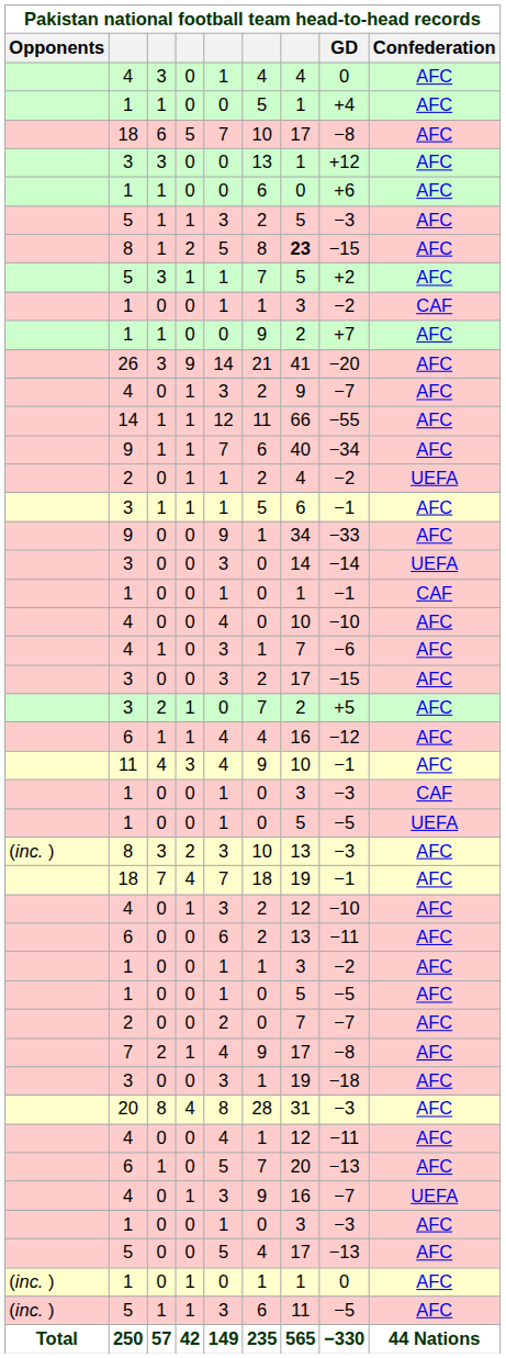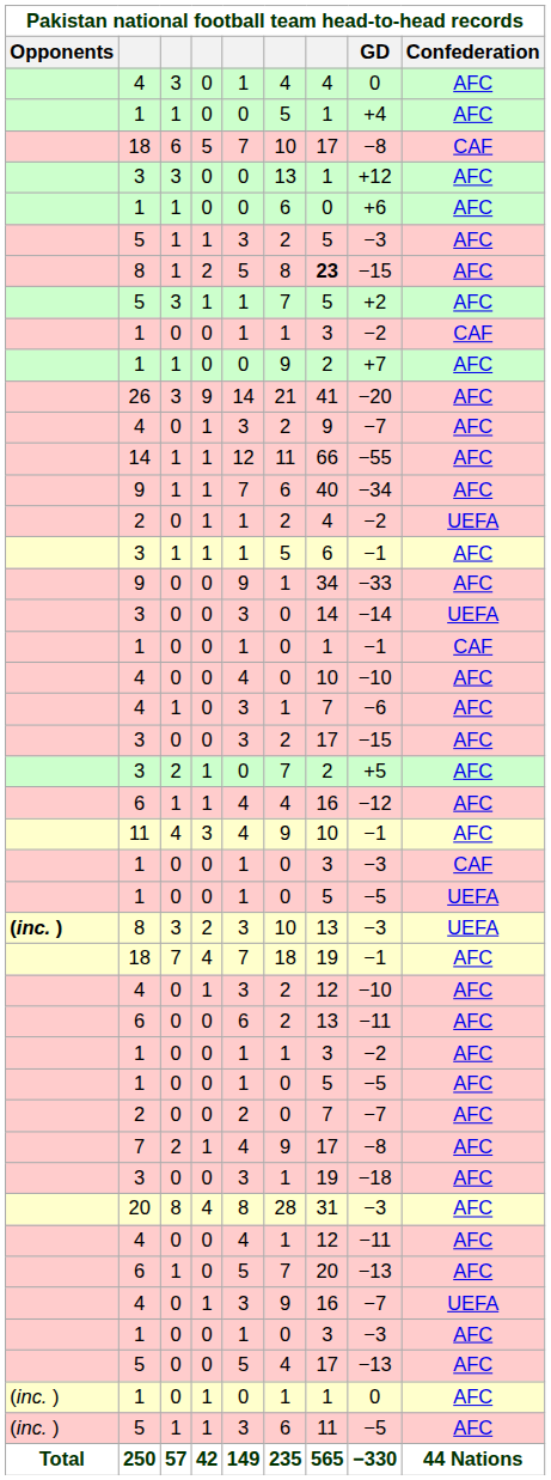18 / 6 | Confederation: AFC -> CAF
8 / 3 | Opponents: normal -> bold
8 / 3 | Confederation: AFC -> UEFA
